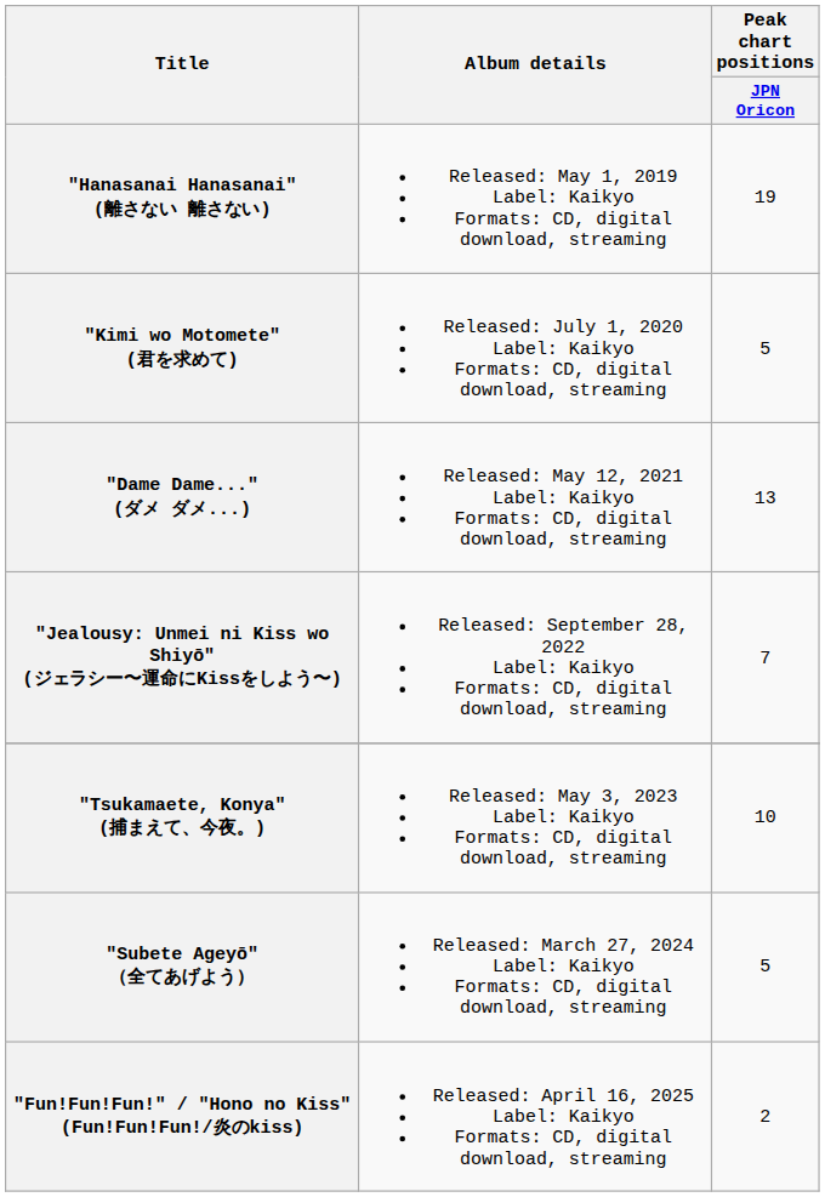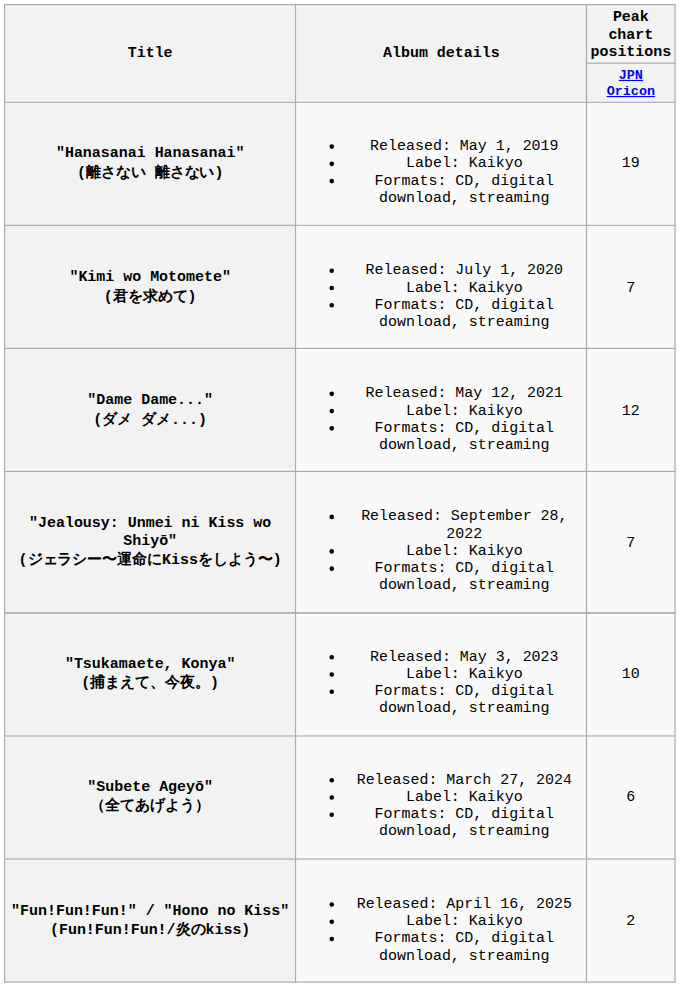"Kimi wo Motomete" (君を求めて) | Peak chart positions / JPN Oricon: 5 -> 7
"Dame Dame..." (ダメ ダメ...) | Peak chart positions / JPN Oricon: 13 -> 12
"Subete Ageyō" （全てあげよう） | Peak chart positions / JPN Oricon: 5 -> 6
